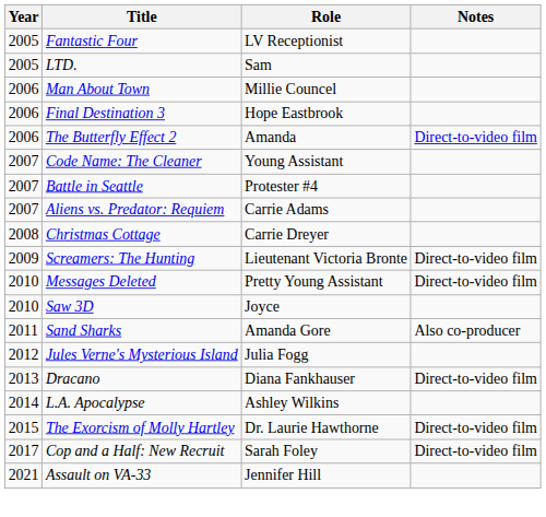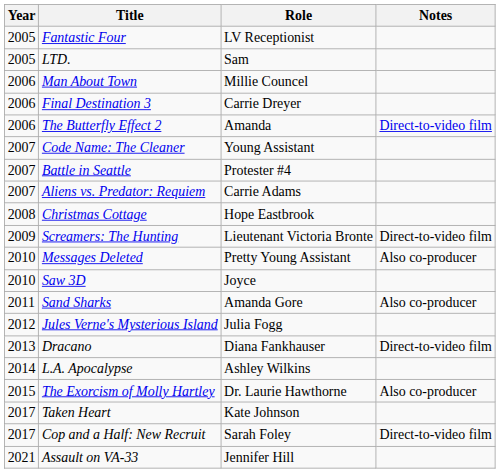Final Destination 3 | Role: Hope Eastbrook -> Carrie Dreyer
Christmas Cottage | Role: Carrie Dreyer -> Hope Eastbrook
Messages Deleted | Notes: Direct-to-video film -> Also co-producer
The Exorcism of Molly Hartley | Notes: Direct-to-video film -> Also co-producer
+ row: 2017 | Taken Heart | Kate Johnson
